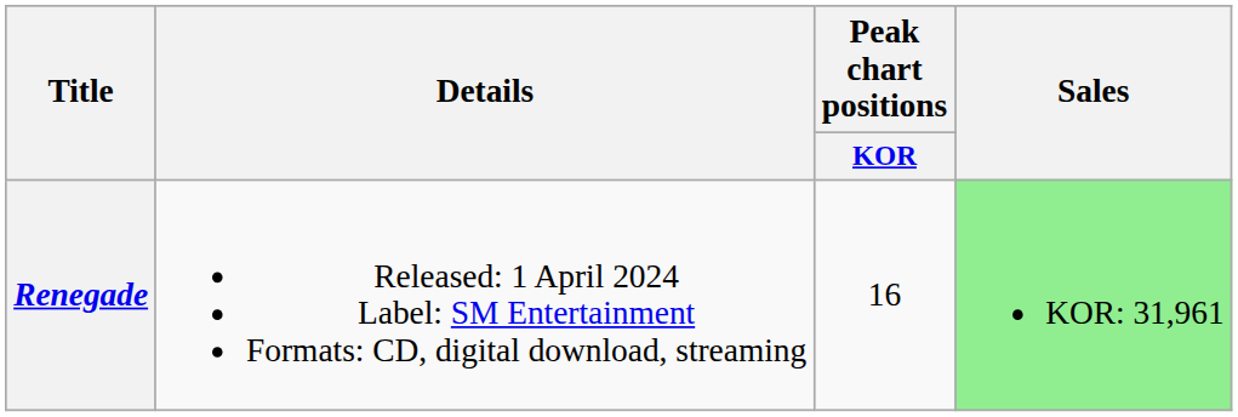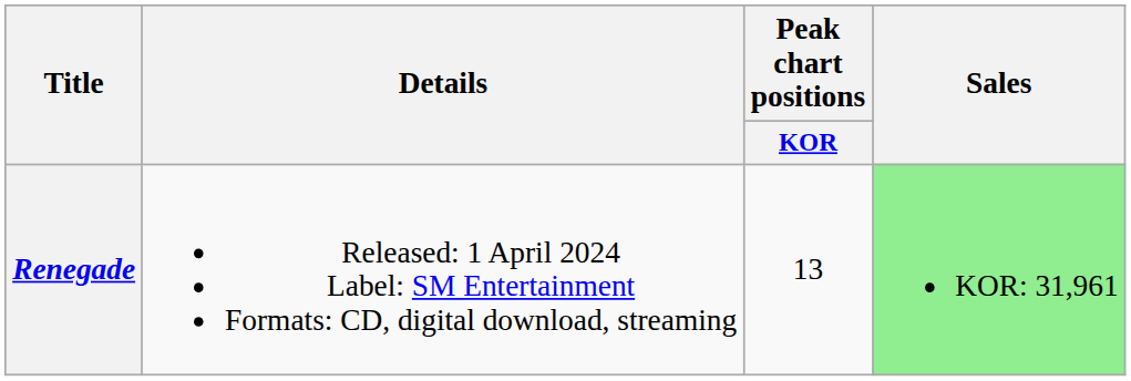Renegade | Peak chart positions / KOR: 16 -> 13
